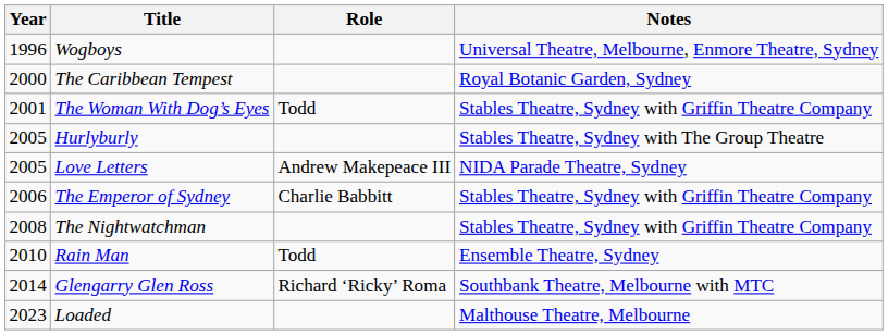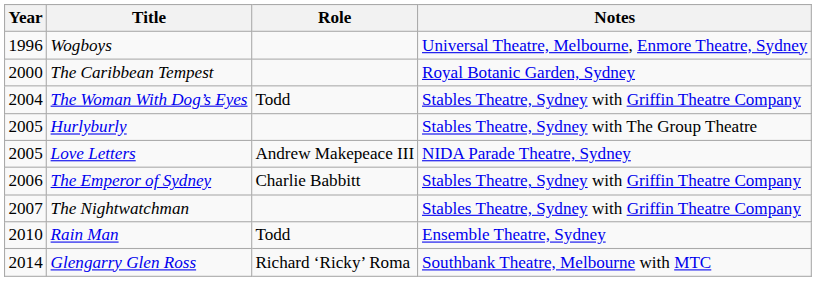The Woman With Dog’s Eyes | Year: 2001 -> 2004
The Nightwatchman | Year: 2008 -> 2007
- row: 2023 | Loaded | Malthouse Theatre, Melbourne
